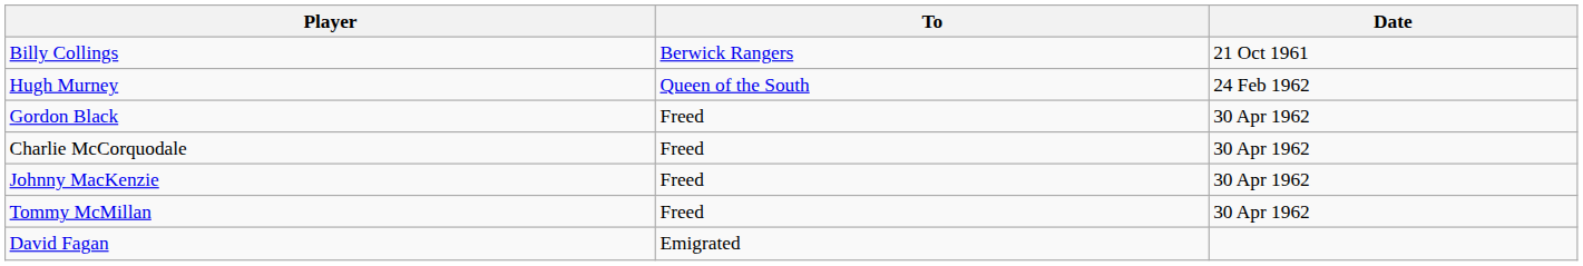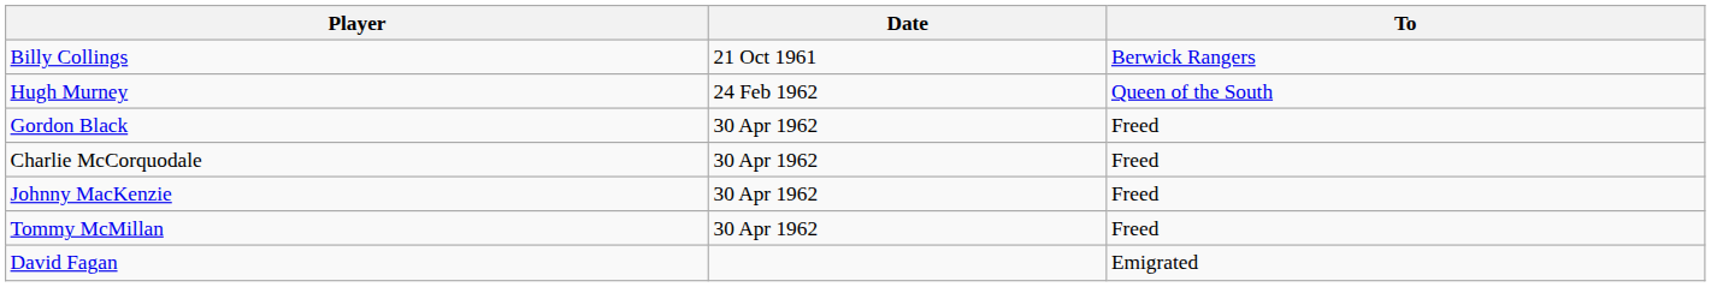columns swapped: To <-> Date
